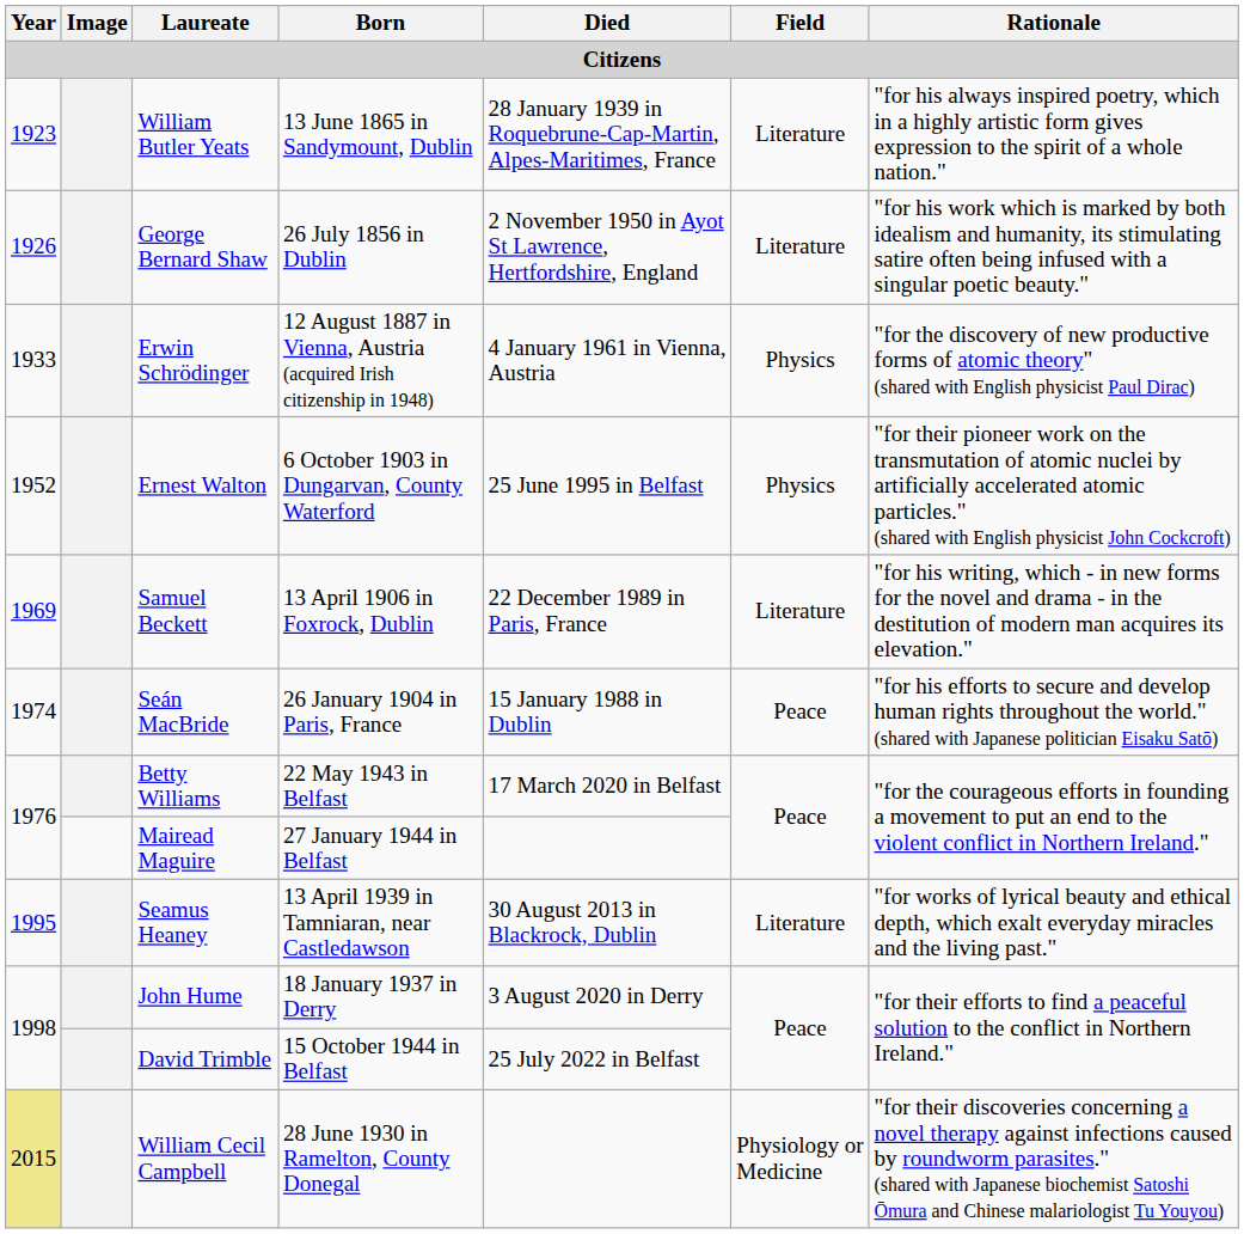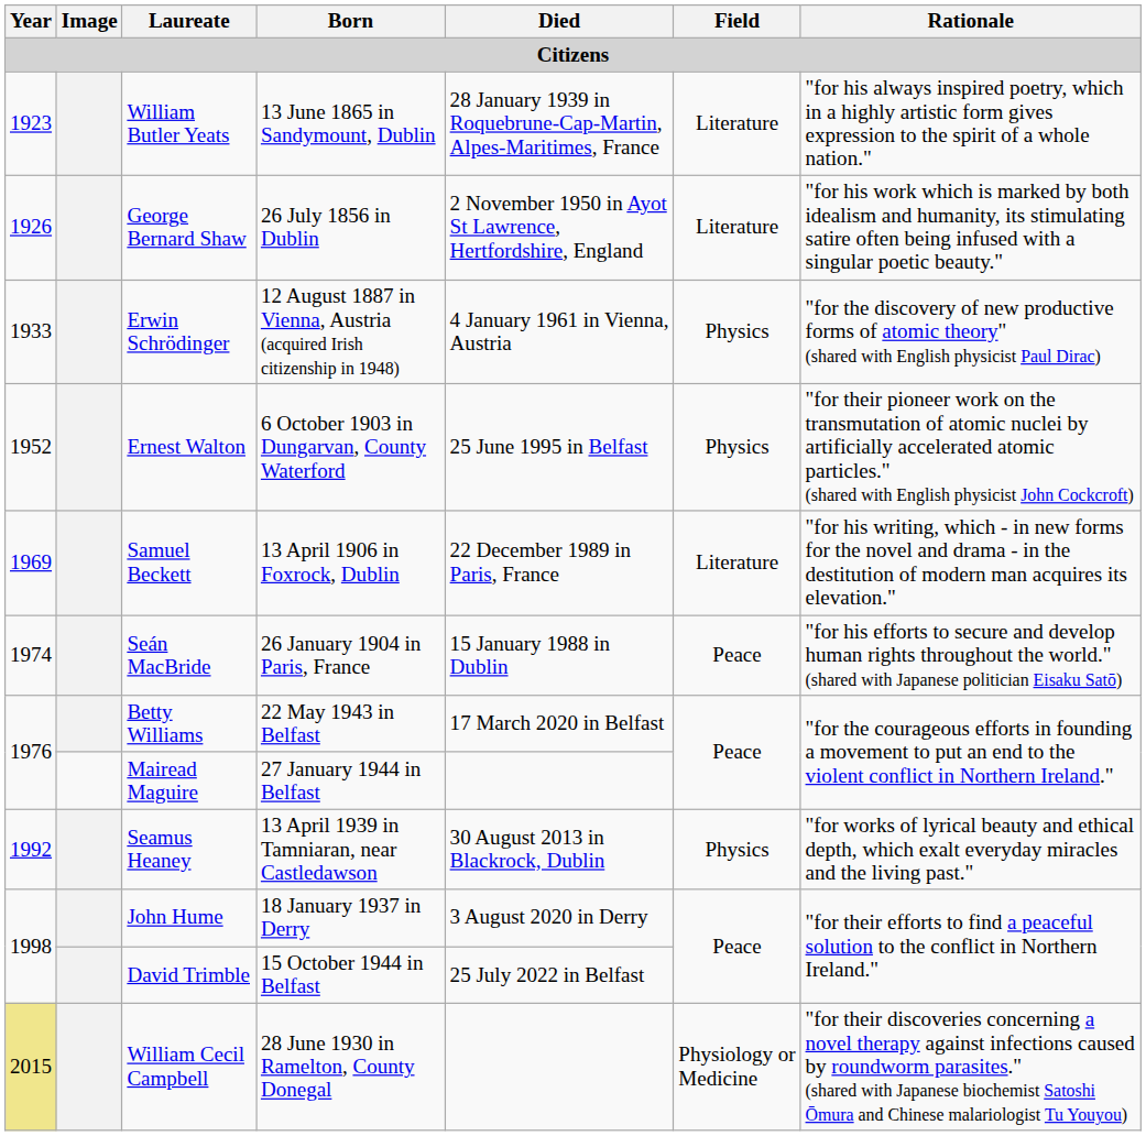Seamus Heaney | Year: 1995 -> 1992
Seamus Heaney | Field: Literature -> Physics
